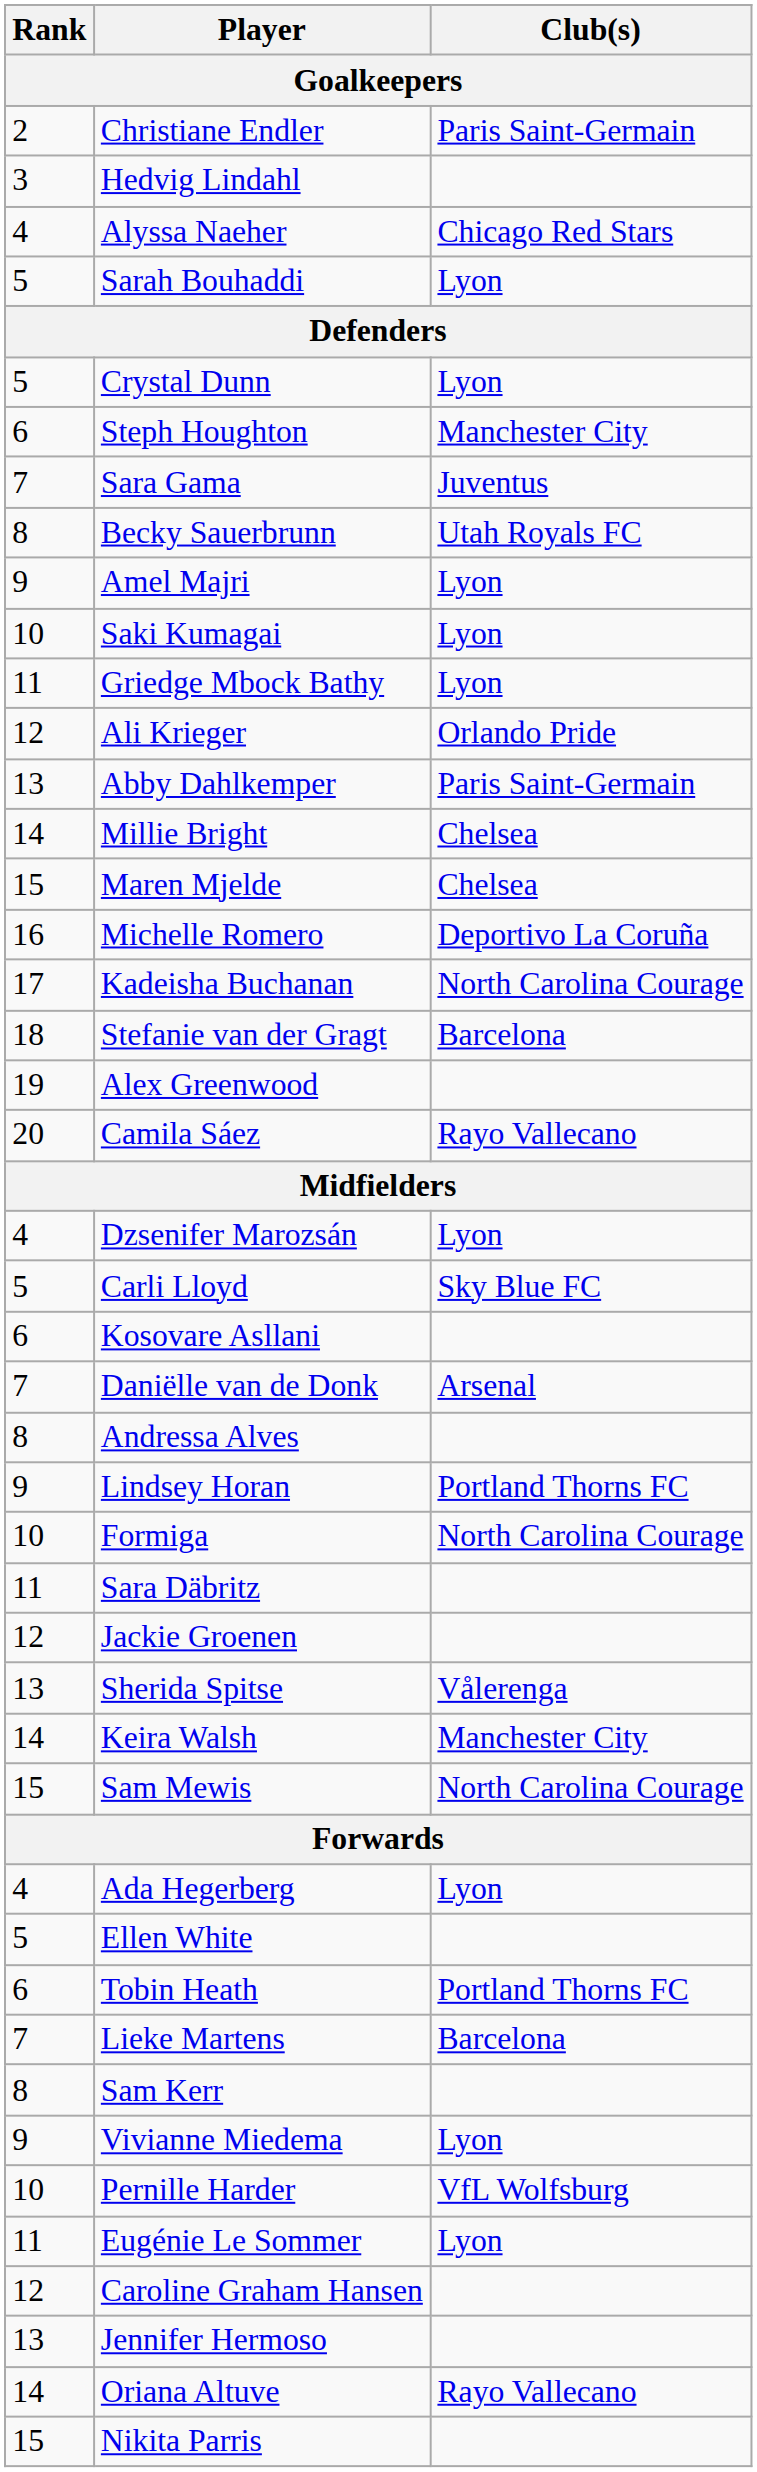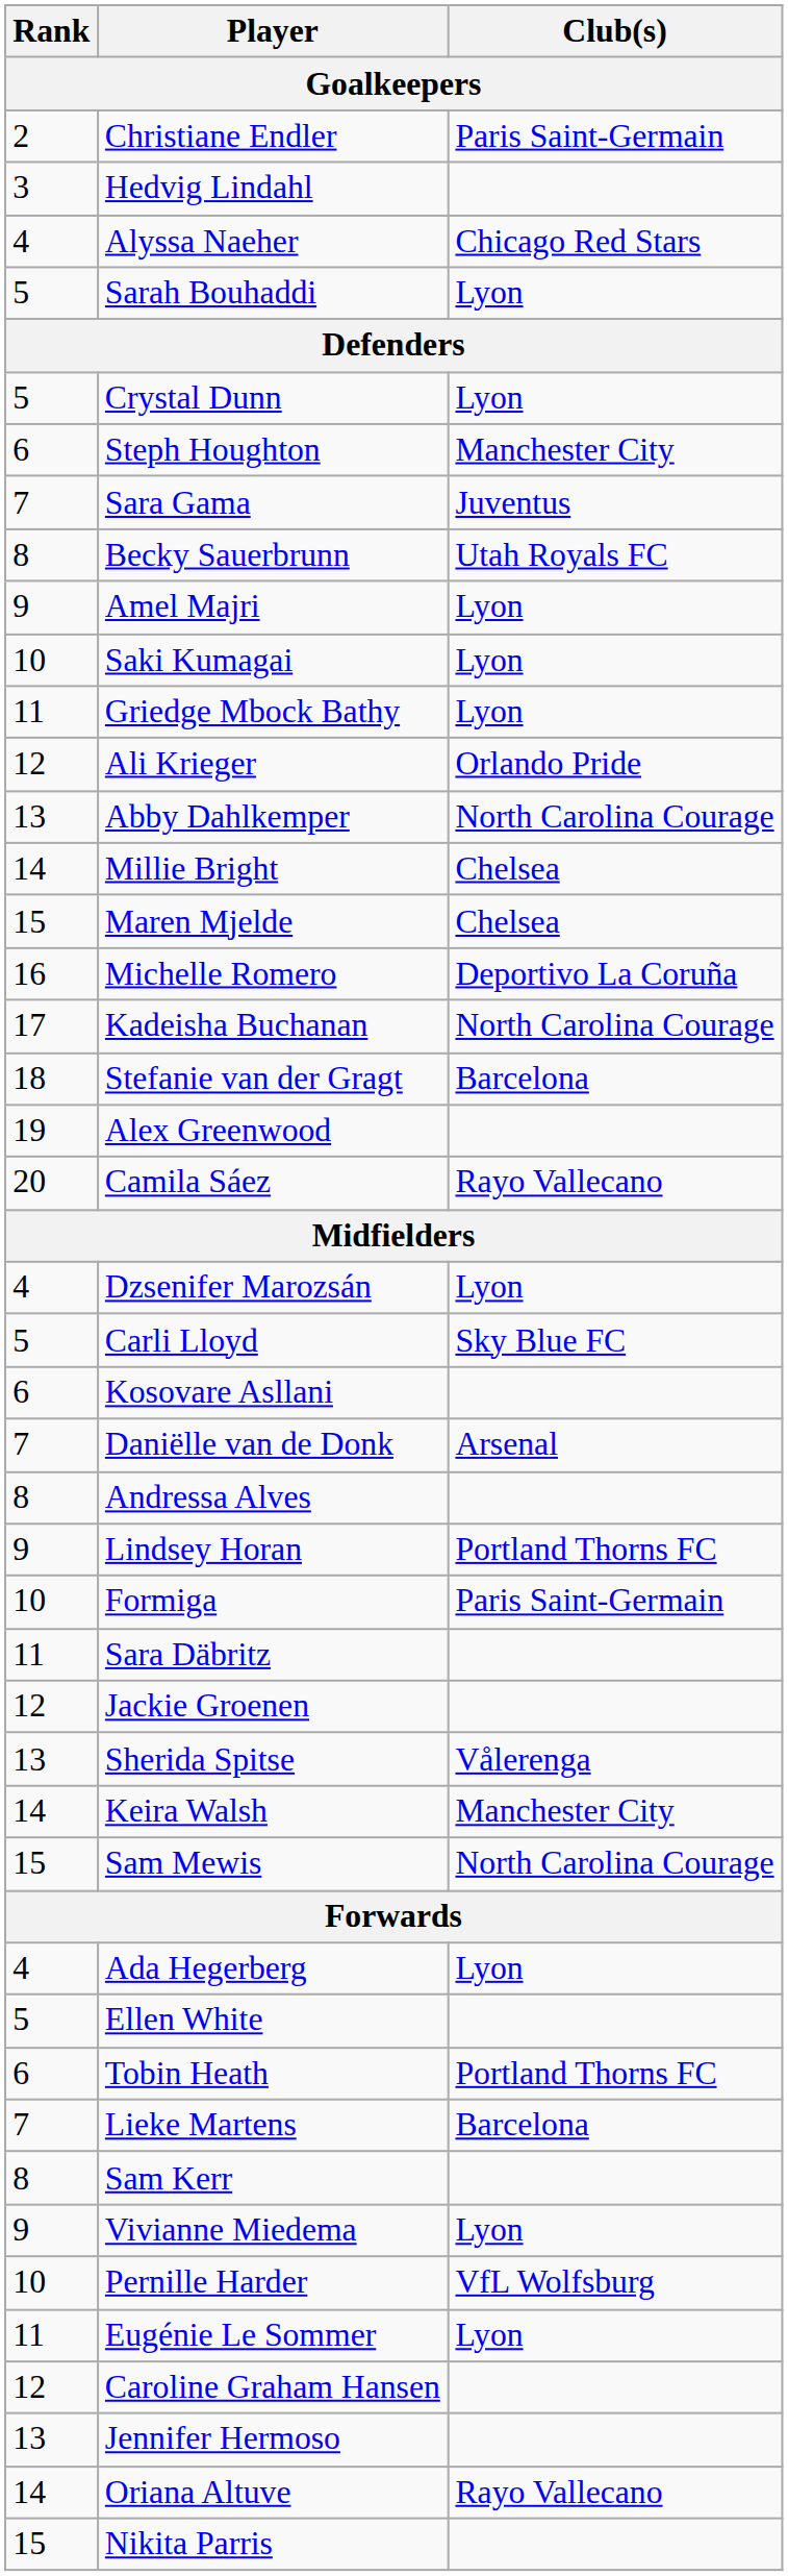Abby Dahlkemper | Club(s): Paris Saint-Germain -> North Carolina Courage
Formiga | Club(s): North Carolina Courage -> Paris Saint-Germain
